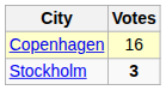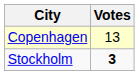Copenhagen | Votes: 16 -> 13
